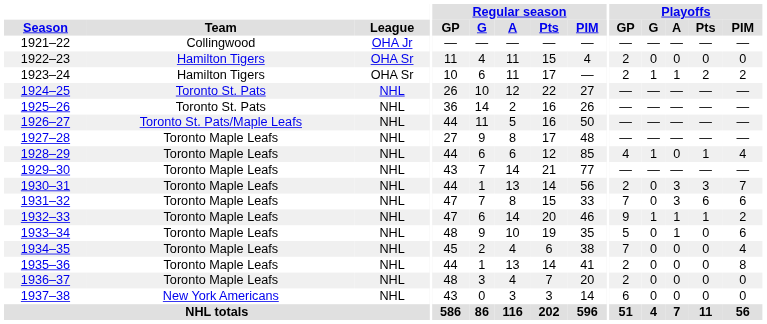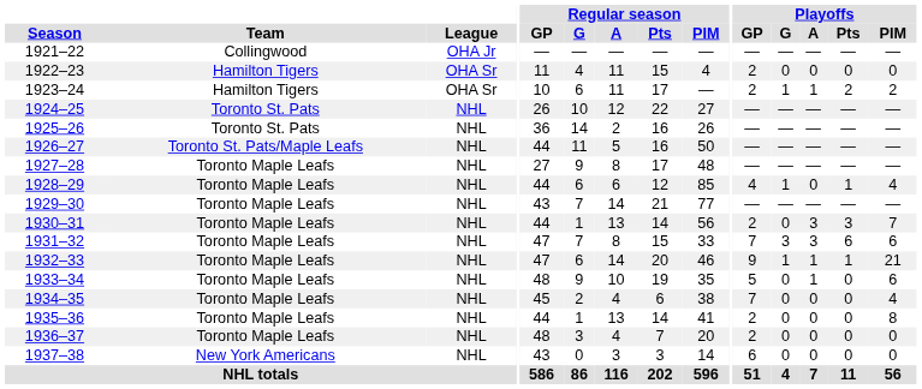1931–32 | Playoffs / G: 0 -> 3
1932–33 | Playoffs / PIM: 2 -> 21
